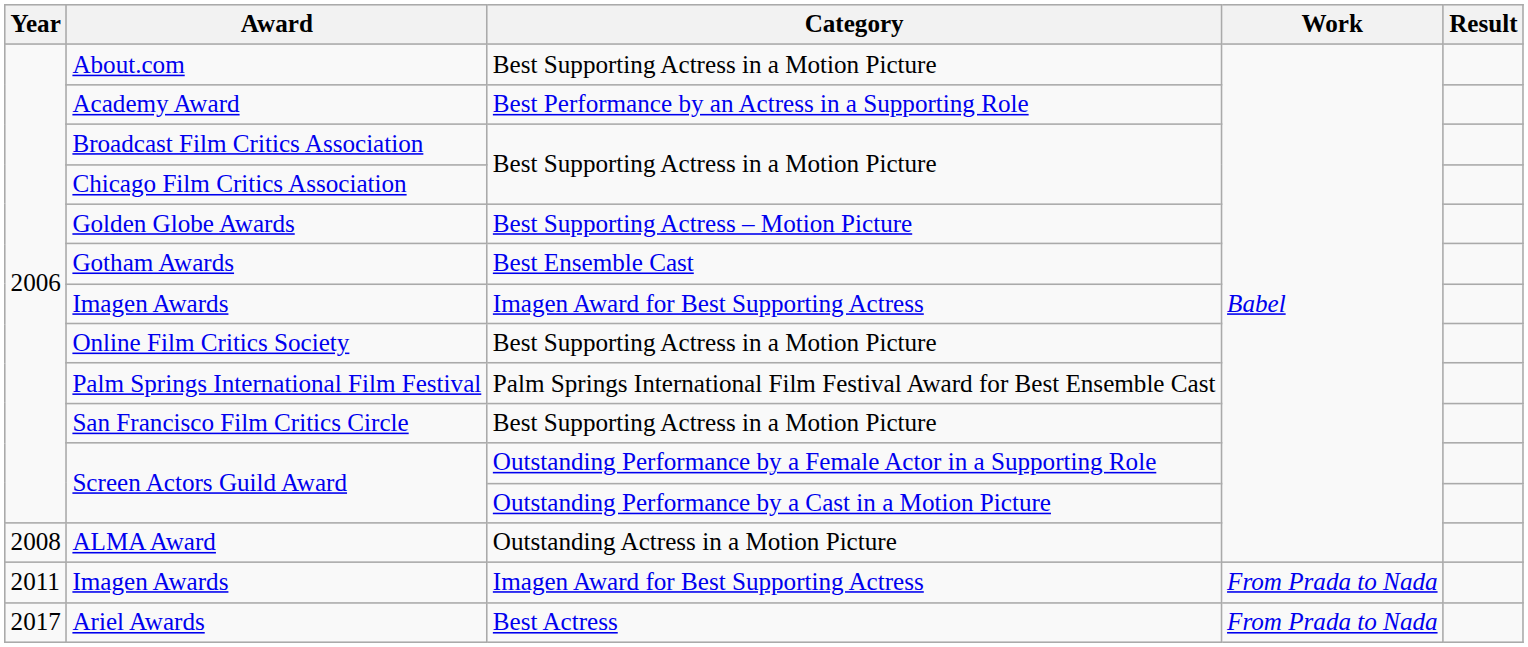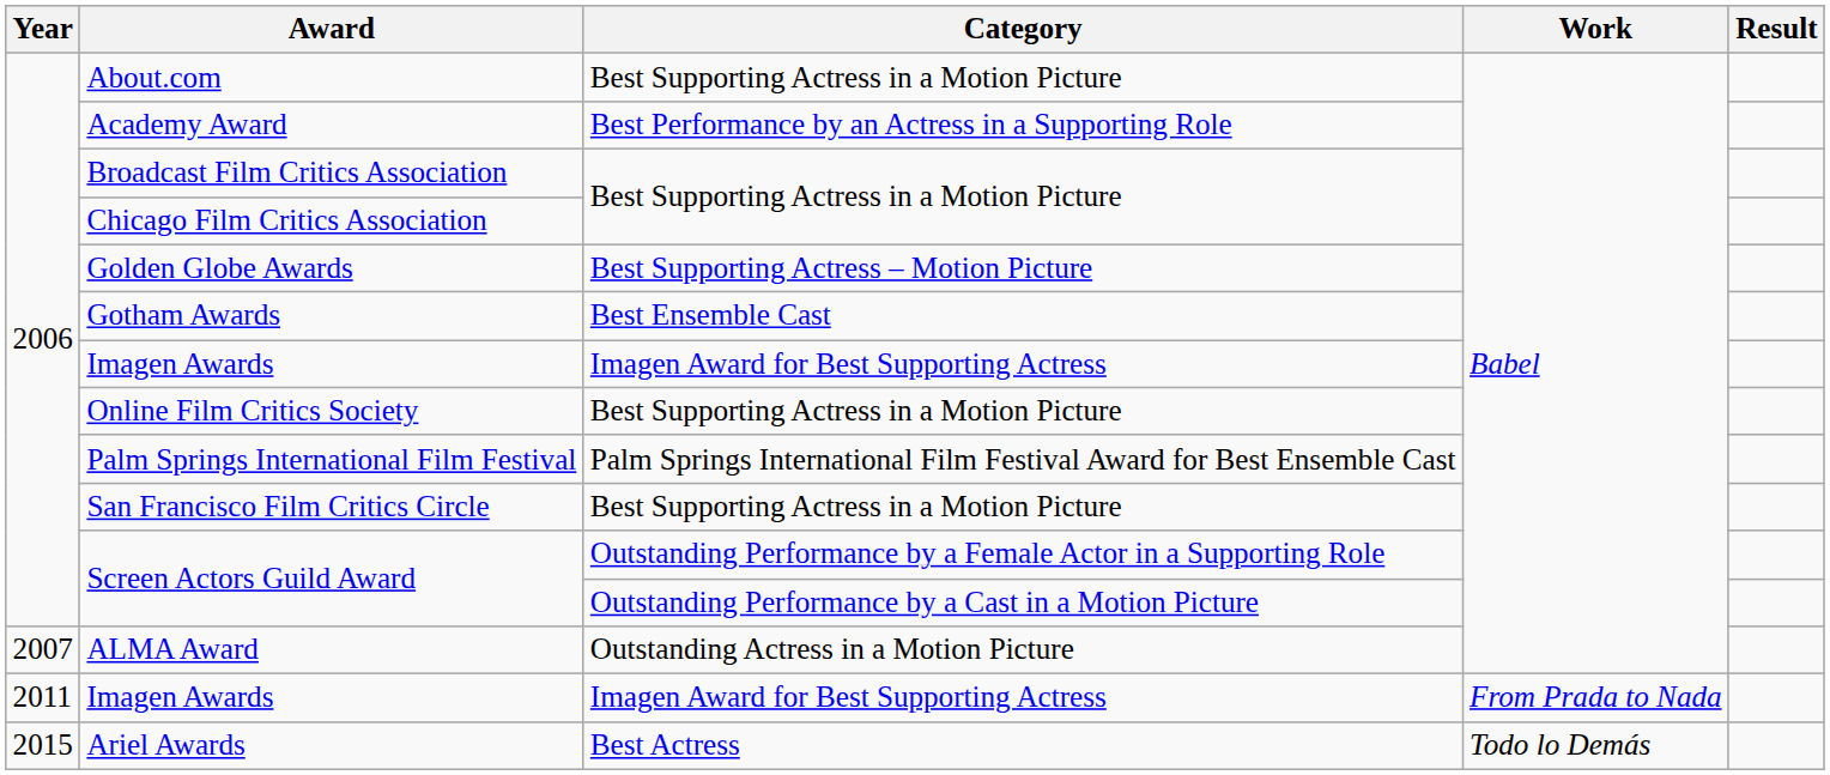ALMA Award | Year: 2008 -> 2007
Ariel Awards | Year: 2017 -> 2015
Ariel Awards | Work: From Prada to Nada -> Todo lo Demás
